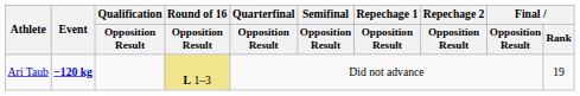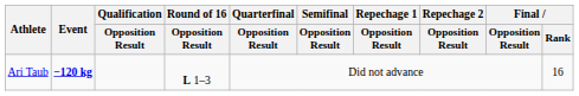Ari Taub | Round of 16 / Opposition Result: khaki background -> no background
Ari Taub | Final / Rank: 19 -> 16
